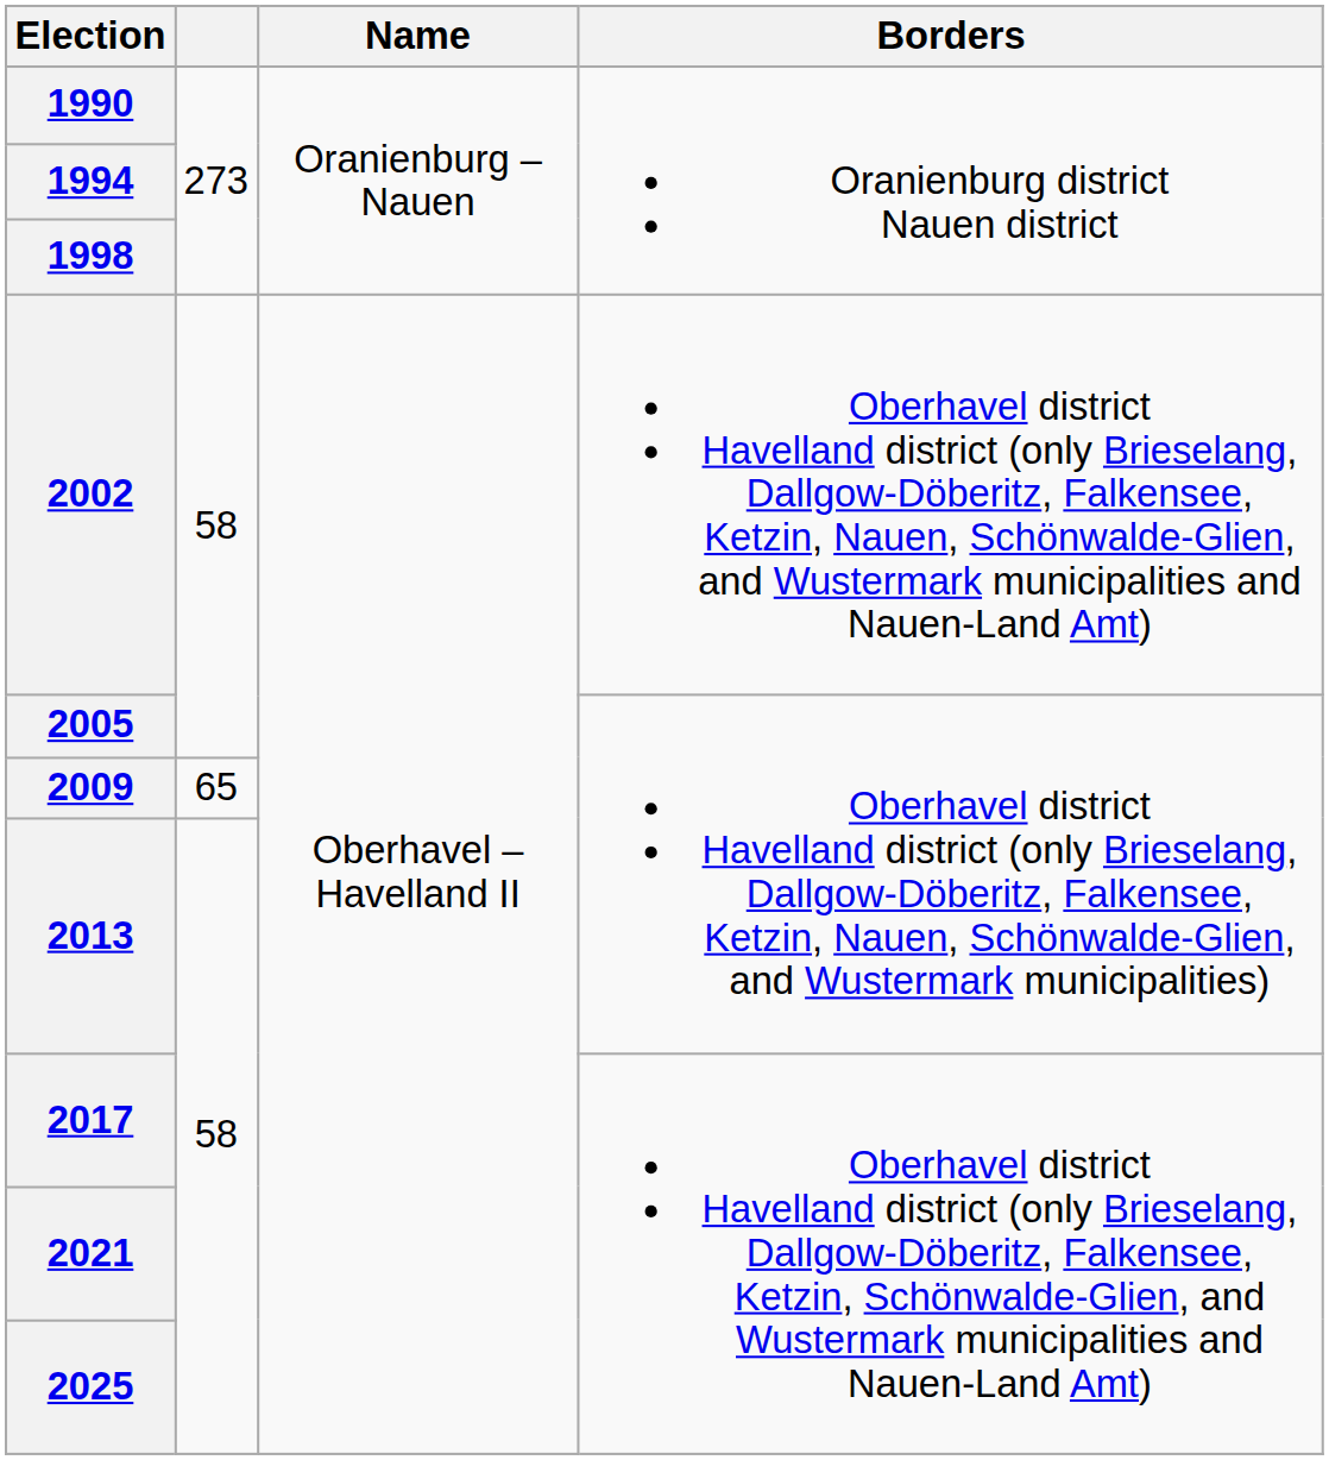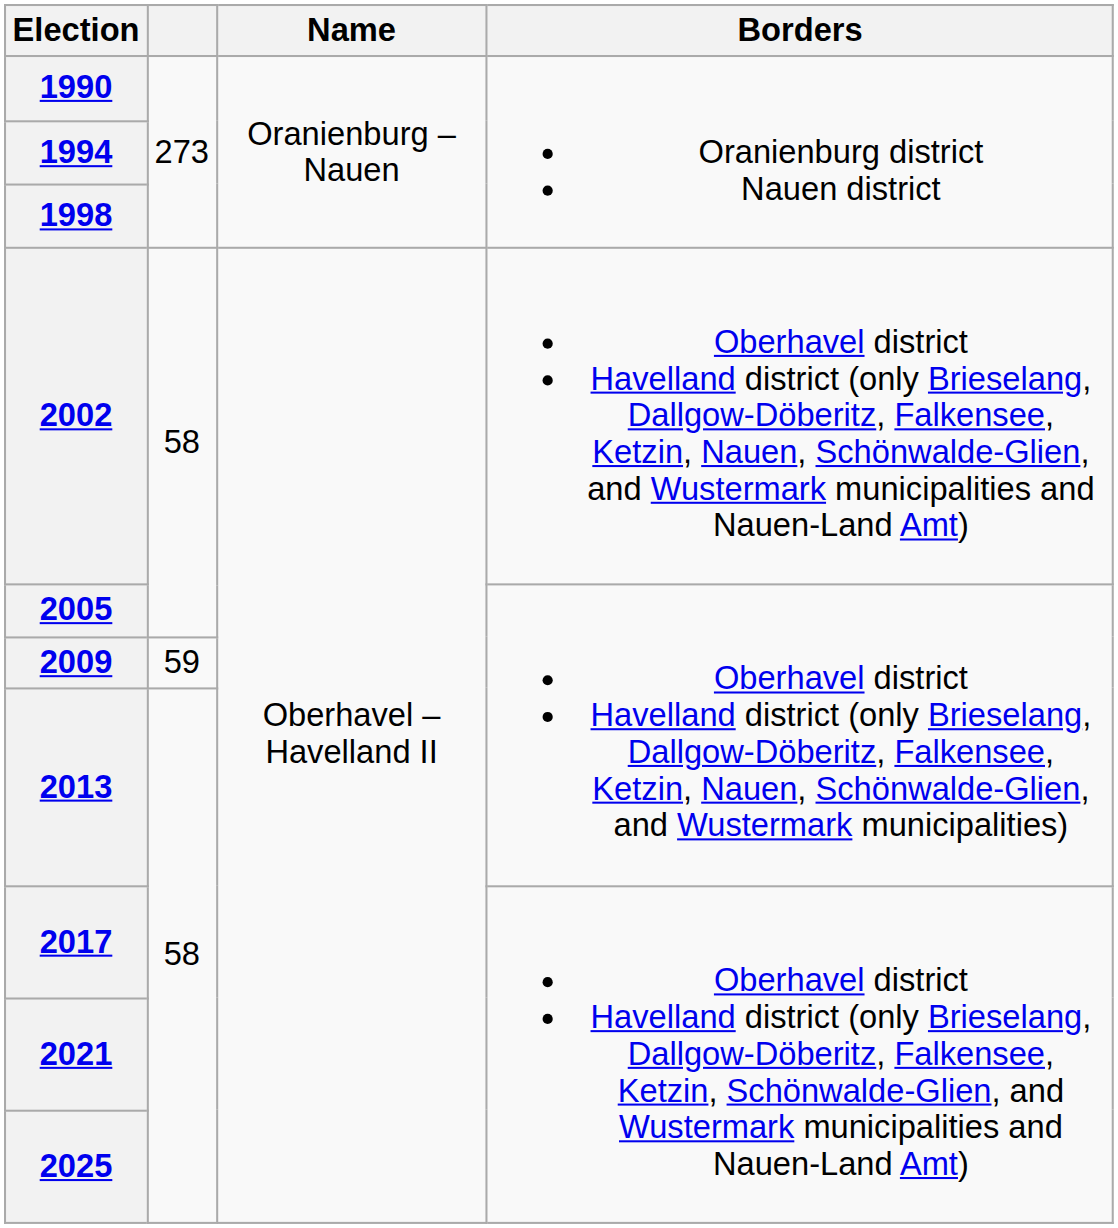2009 | column 2: 65 -> 59
